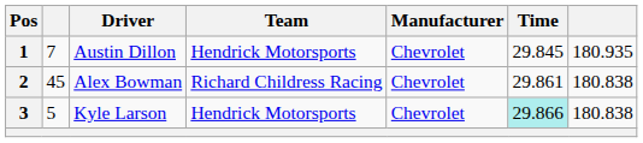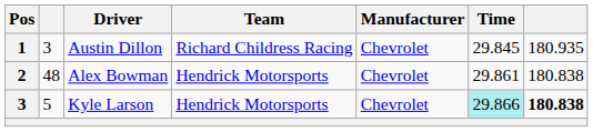Austin Dillon | column 2: 7 -> 3
Austin Dillon | Team: Hendrick Motorsports -> Richard Childress Racing
Alex Bowman | column 2: 45 -> 48
Alex Bowman | Team: Richard Childress Racing -> Hendrick Motorsports
Kyle Larson | column 7: normal -> bold
